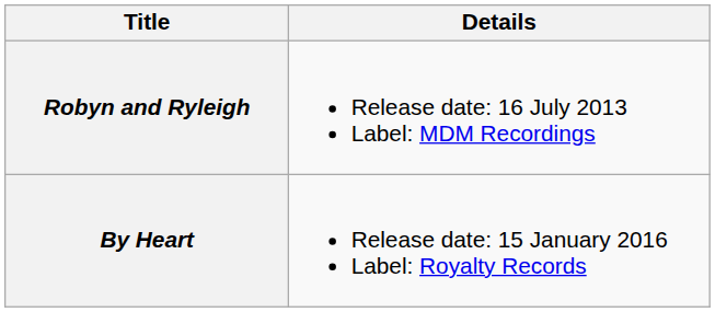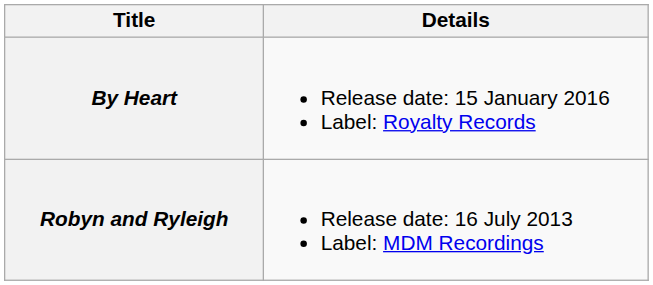rows swapped: Robyn and Ryleigh <-> By Heart
